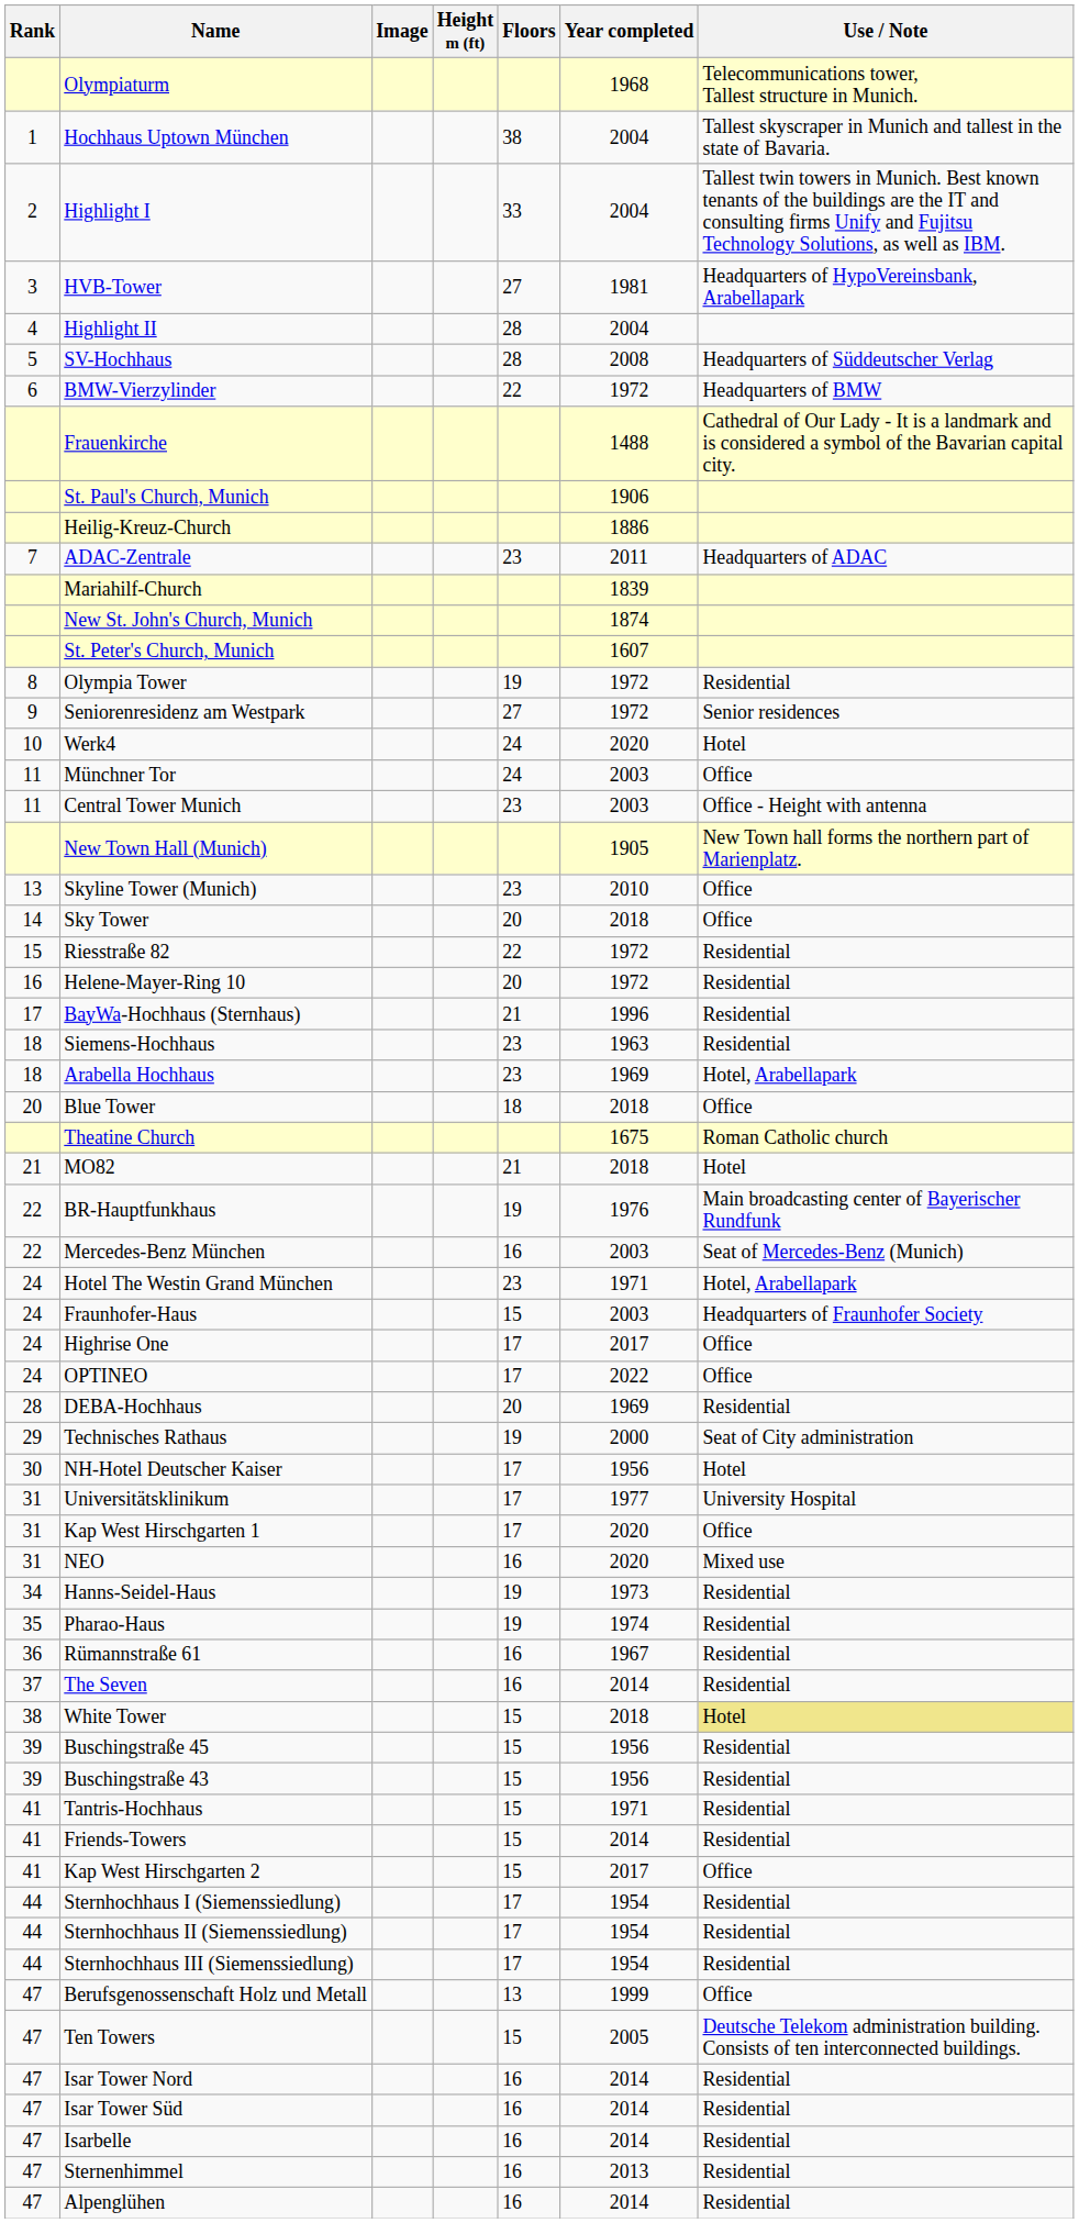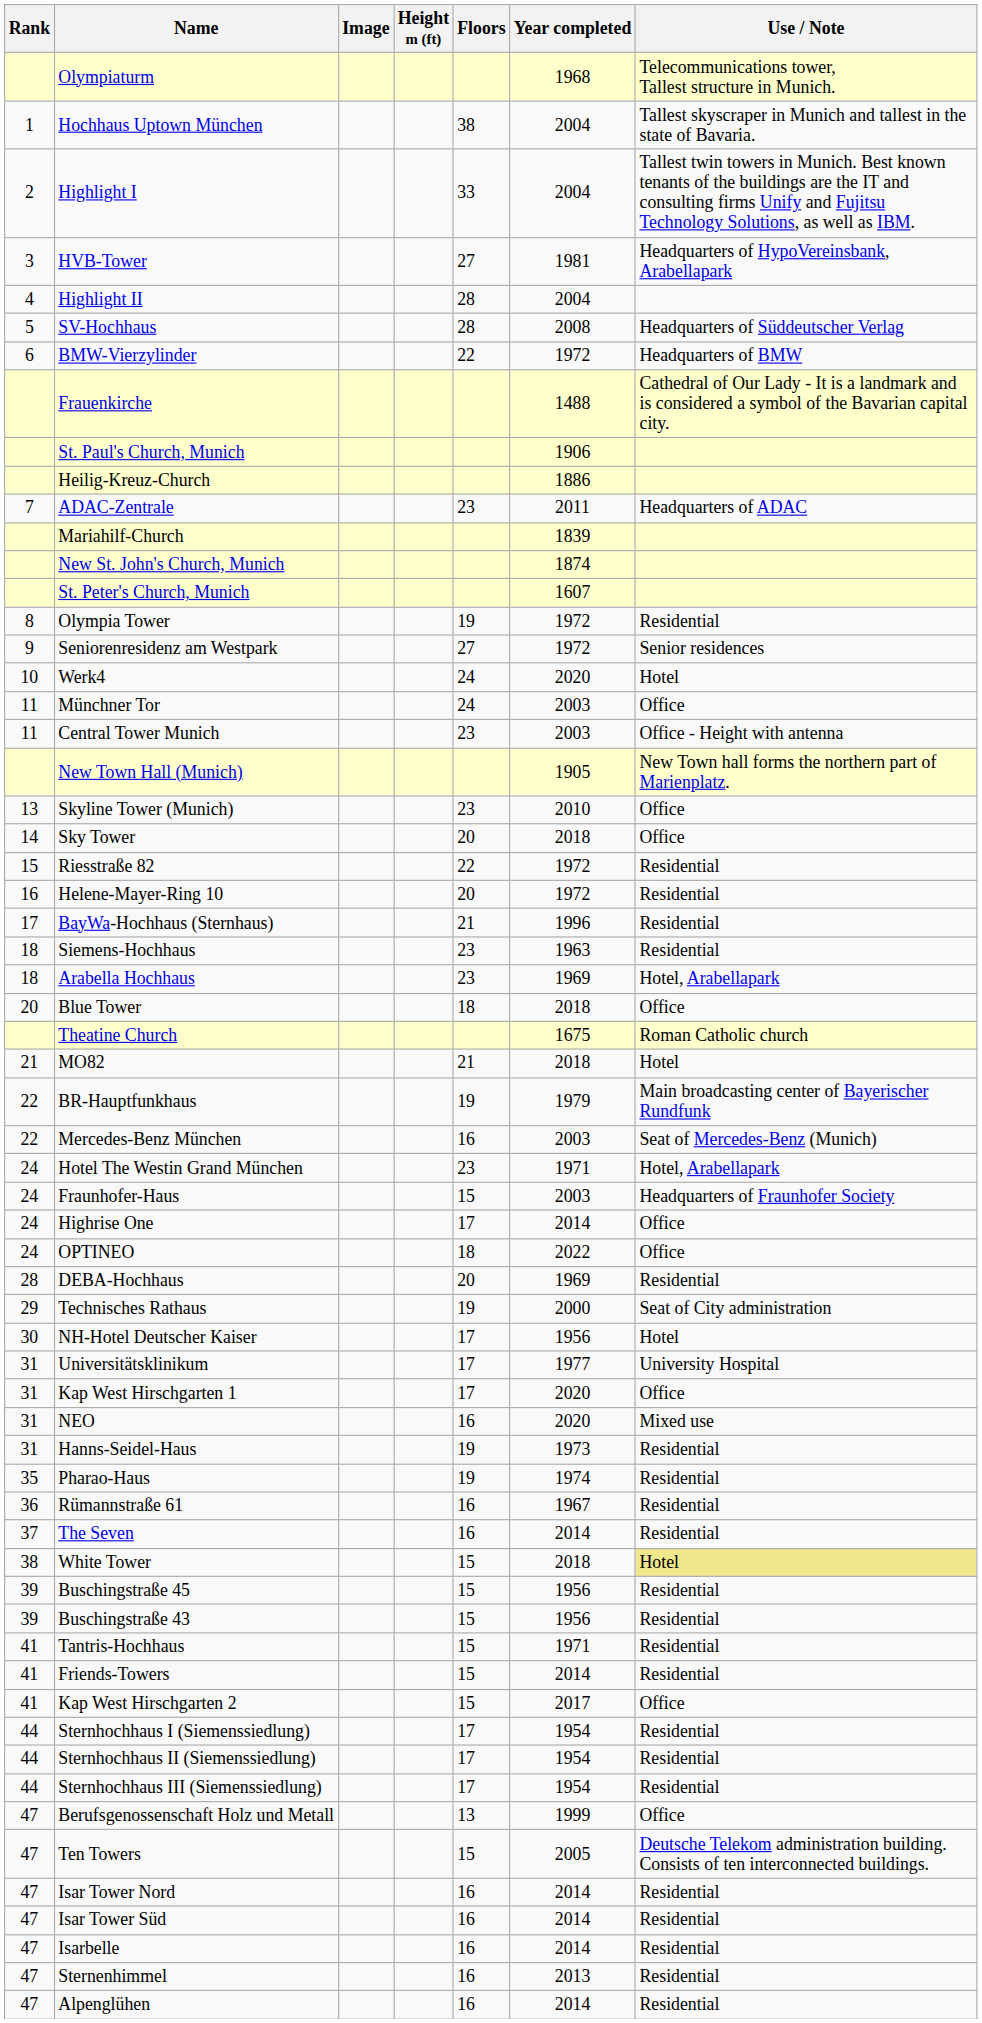BR-Hauptfunkhaus | Year completed: 1976 -> 1979
Highrise One | Year completed: 2017 -> 2014
OPTINEO | Floors: 17 -> 18
Hanns-Seidel-Haus | Rank: 34 -> 31
